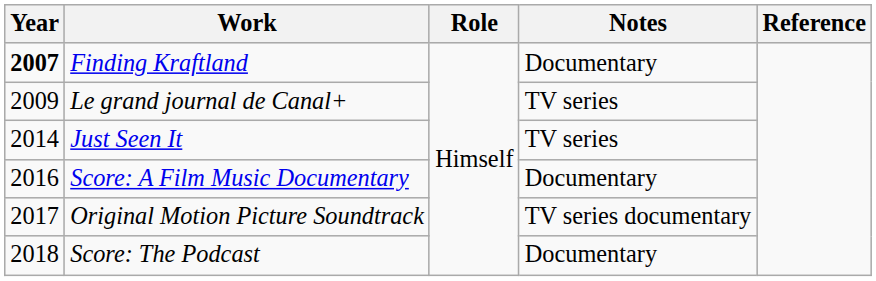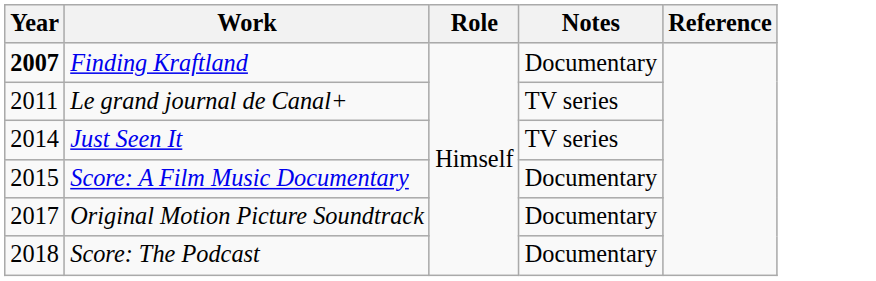Le grand journal de Canal+ | Year: 2009 -> 2011
Score: A Film Music Documentary | Year: 2016 -> 2015
Original Motion Picture Soundtrack | Notes: TV series documentary -> Documentary
